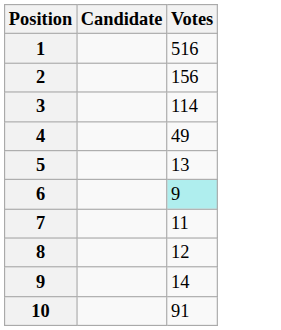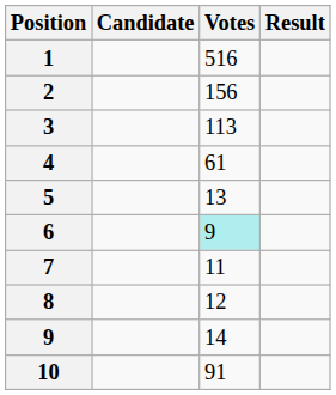+ column: Result
3 | Votes: 114 -> 113
4 | Votes: 49 -> 61
